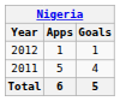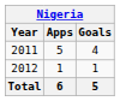rows swapped: 2011 <-> 2012
